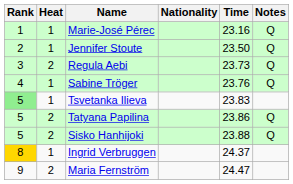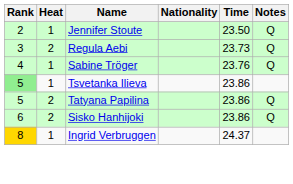- row: 1 | 1 | Marie-José Pérec | 23.16 | Q
Tsvetanka Ilieva | Time: 23.83 -> 23.86
Sisko Hanhijoki | Rank: 5 -> 6
Sisko Hanhijoki | Time: 23.88 -> 23.86
- row: 9 | 2 | Maria Fernström | 24.47
